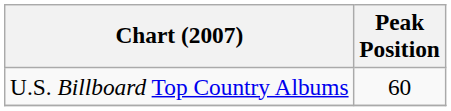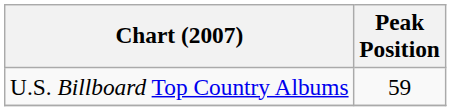U.S. Billboard Top Country Albums | Peak Position: 60 -> 59
